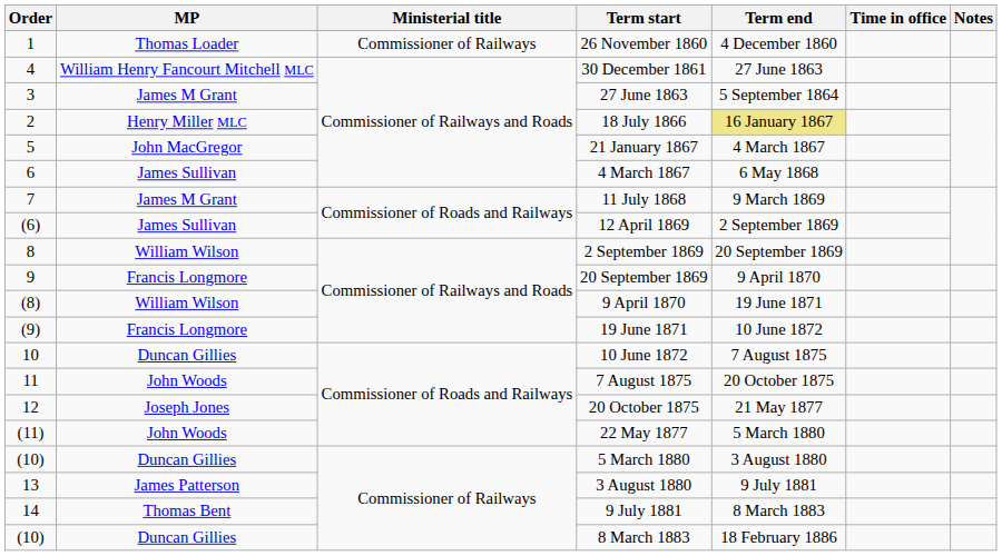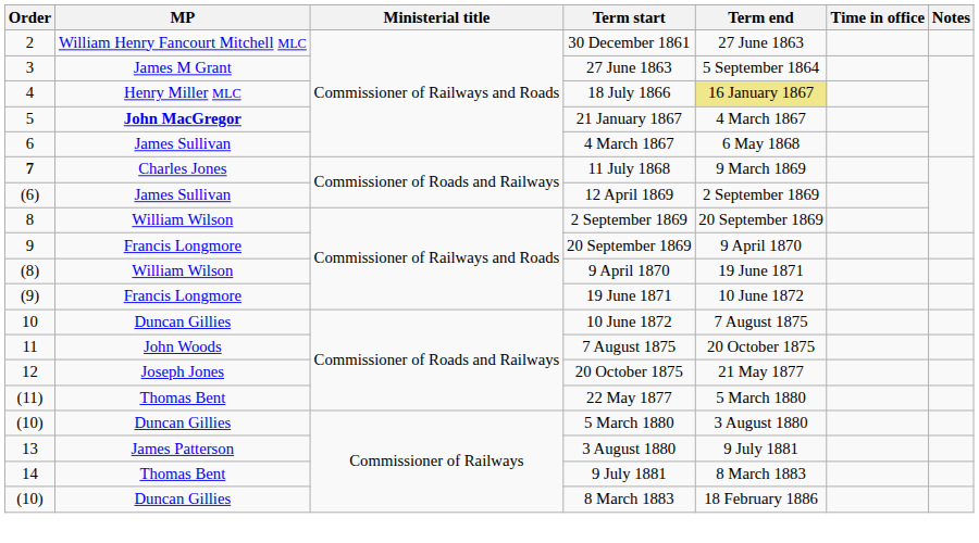- row: 1 | Thomas Loader | Commissioner of Railways | 26 November 1860 | 4 December 1860
30 December 1861 | Order: 4 -> 2
18 July 1866 | Order: 2 -> 4
21 January 1867 | MP: normal -> bold
11 July 1868 | Order: normal -> bold
11 July 1868 | MP: James M Grant -> Charles Jones
22 May 1877 | MP: John Woods -> Thomas Bent
